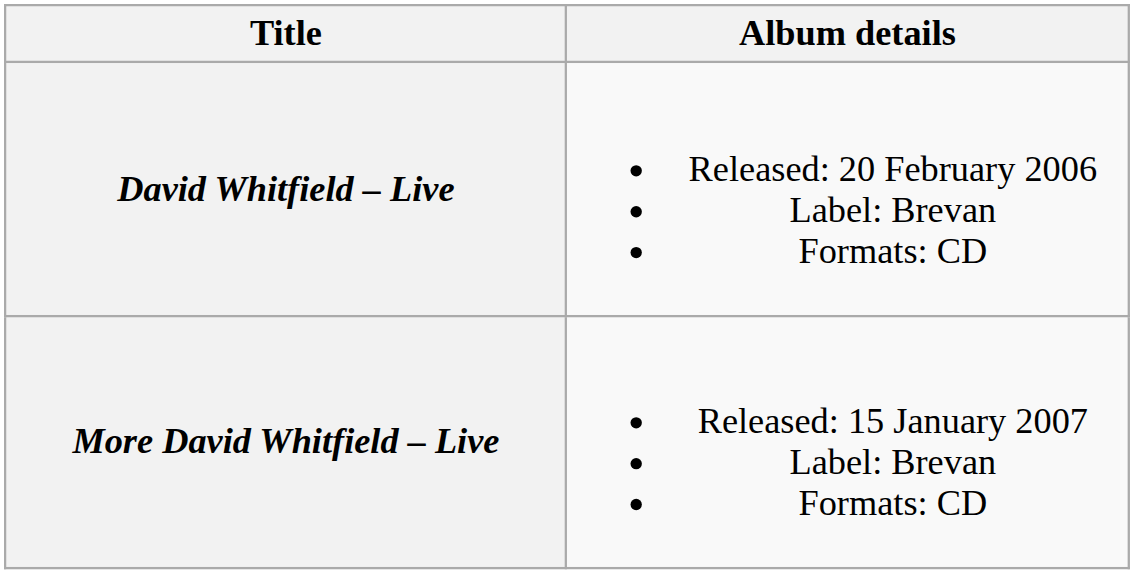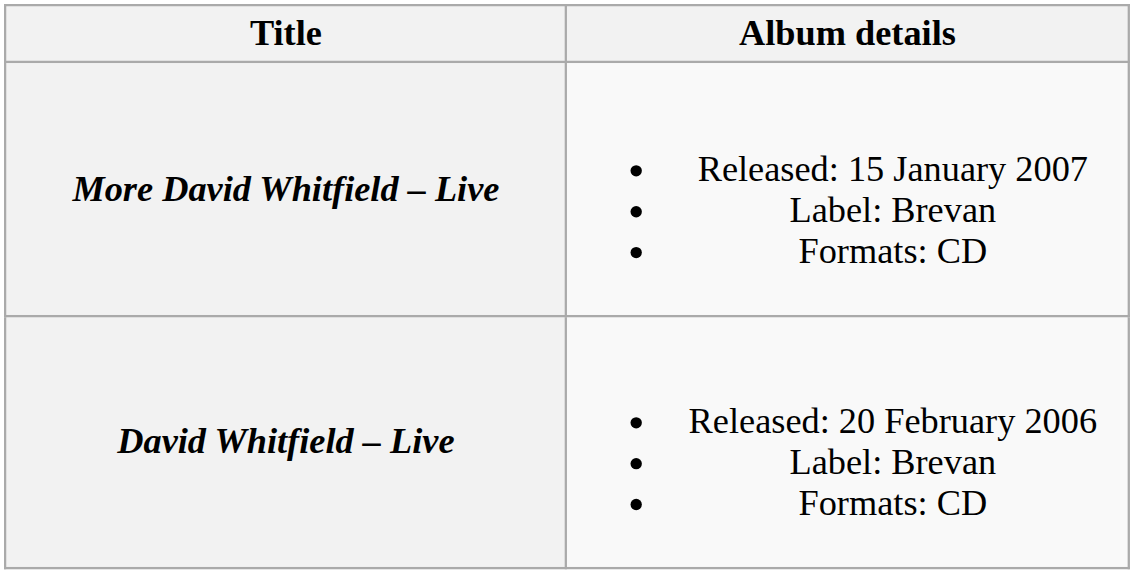rows swapped: David Whitfield – Live <-> More David Whitfield – Live
